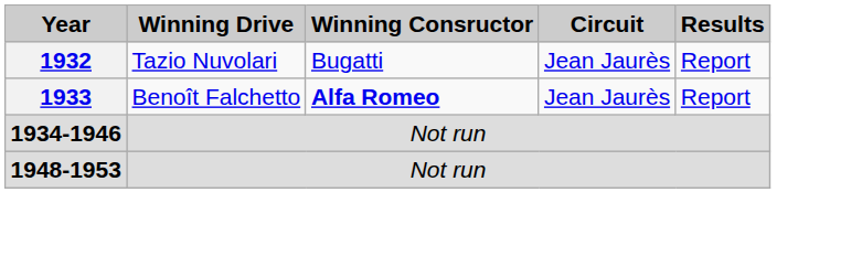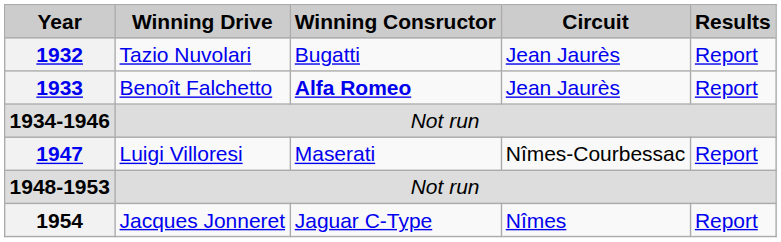+ row: 1947 | Luigi Villoresi | Maserati | Nîmes-Courbessac | Report
+ row: 1954 | Jacques Jonneret | Jaguar C-Type | Nîmes | Report
